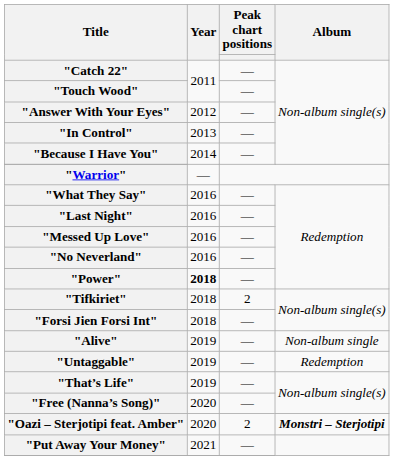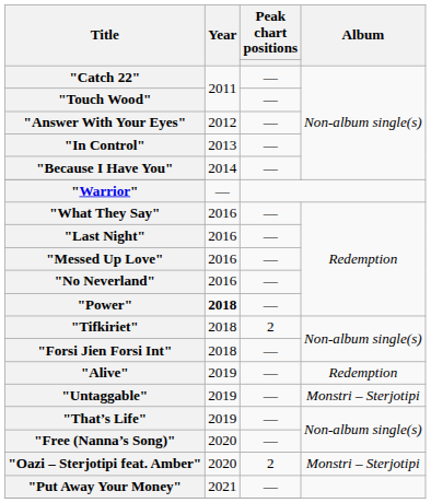"Alive" | Album: Non-album single -> Redemption
"Untaggable" | Album: Redemption -> Monstri – Sterjotipi
"Oazi – Sterjotipi feat. Amber" | Album: bold -> normal
